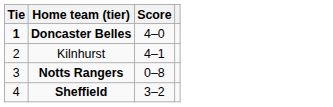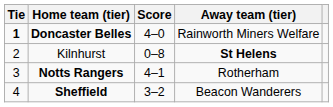+ column: Away team (tier) | Rainworth Miners Welfare | St Helens | Rotherham | Beacon Wanderers
Kilnhurst | Score: 4–1 -> 0–8
Notts Rangers | Score: 0–8 -> 4–1
